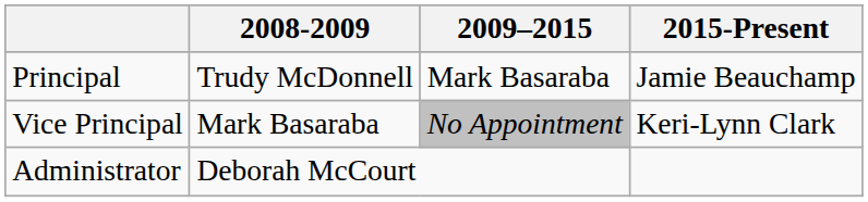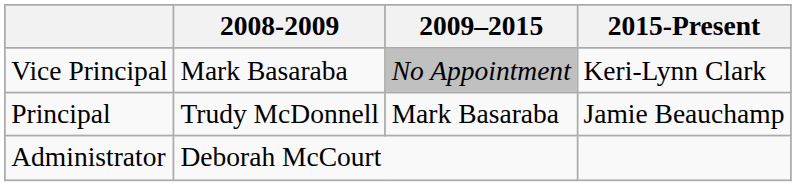rows swapped: Principal <-> Vice Principal
